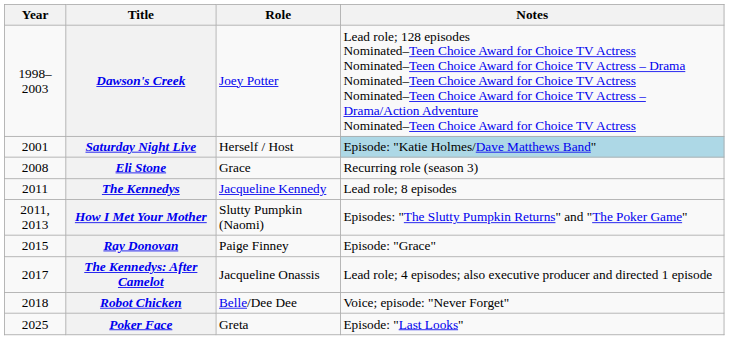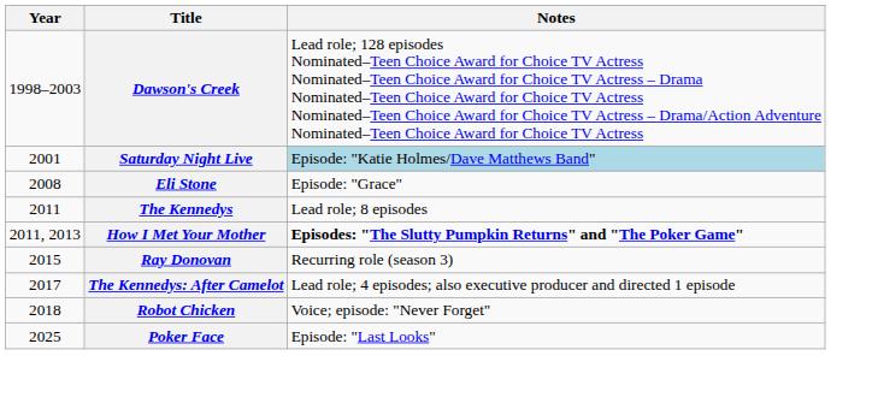- column: Role | Joey Potter | Herself / Host | Grace | Jacqueline Kennedy | Slutty Pumpkin (Naomi) | Paige Finney | Jacqueline Onassis | Belle/Dee Dee | Greta
Eli Stone | Notes: Recurring role (season 3) -> Episode: "Grace"
How I Met Your Mother | Notes: normal -> bold
Ray Donovan | Notes: Episode: "Grace" -> Recurring role (season 3)
